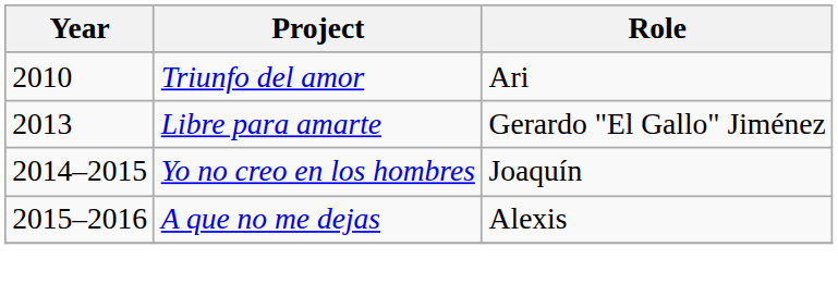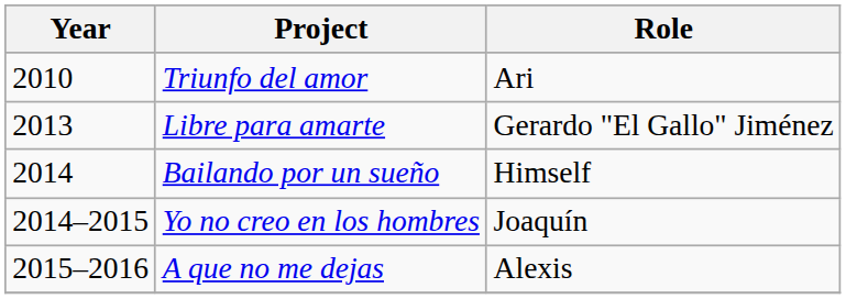+ row: 2014 | Bailando por un sueño | Himself
